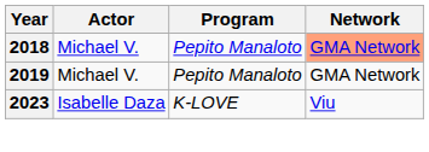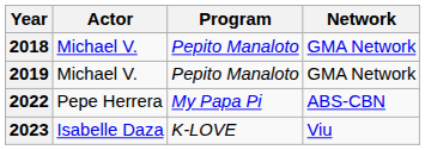2018 | Network: lightsalmon background -> no background
+ row: 2022 | Pepe Herrera | My Papa Pi | ABS-CBN
